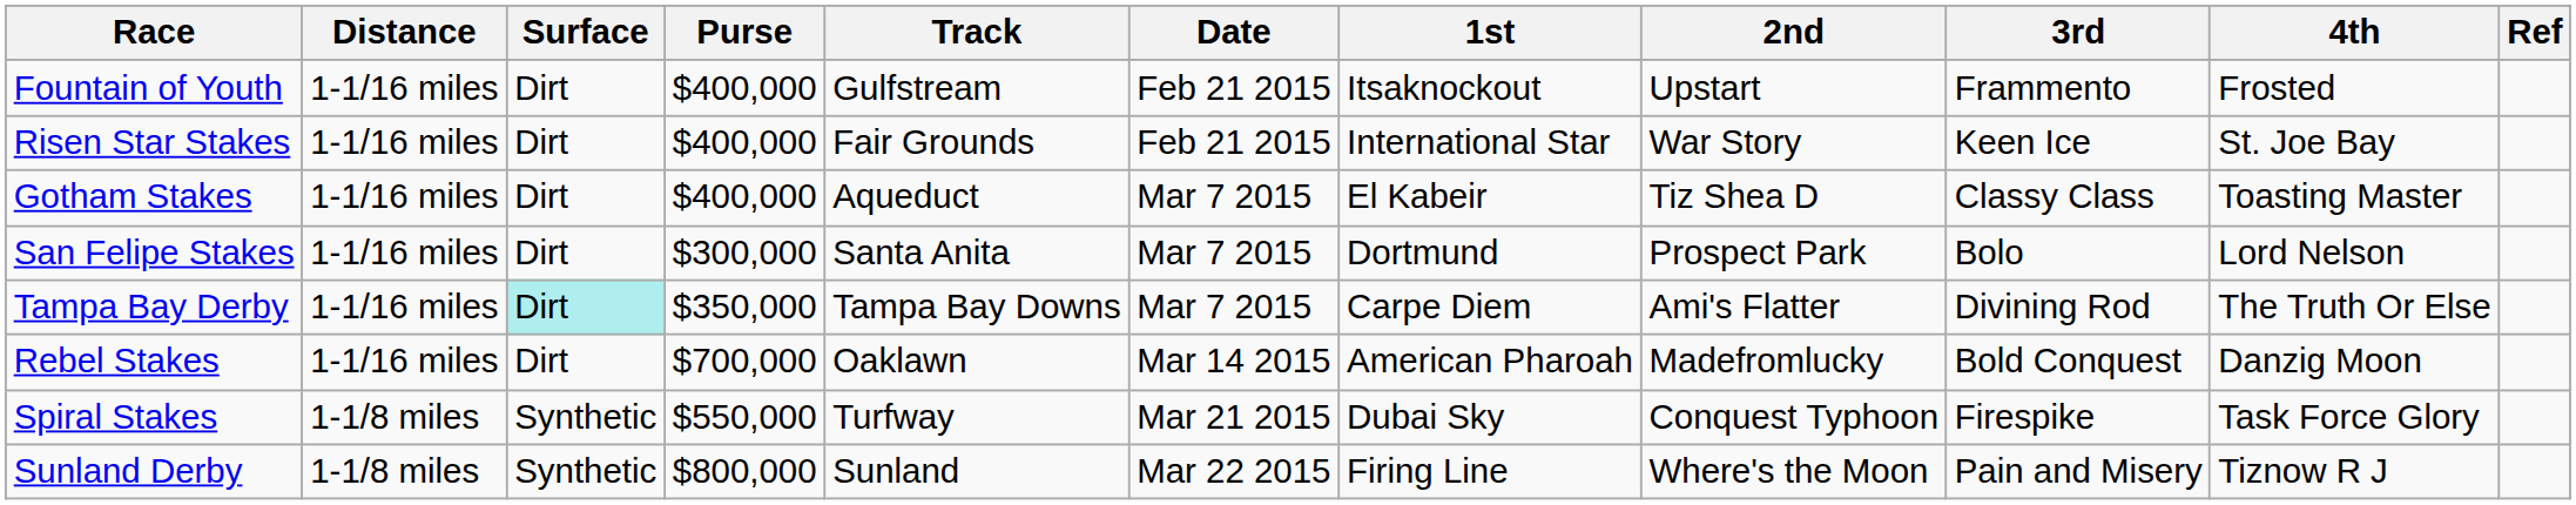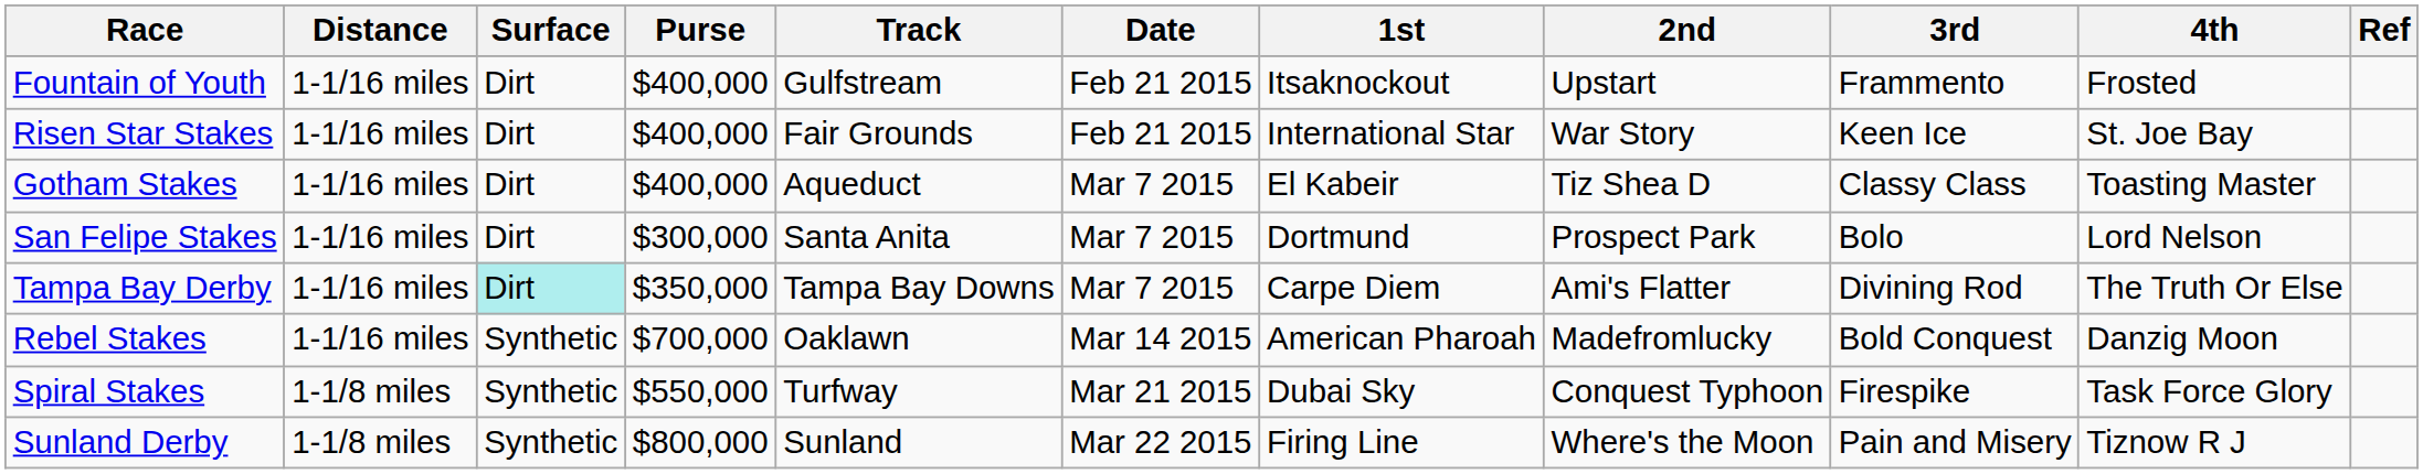Rebel Stakes | Surface: Dirt -> Synthetic
